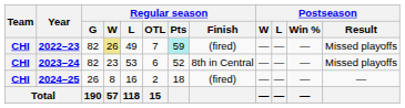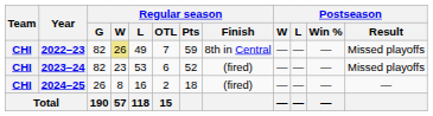2022–23 | Regular season / Pts: paleturquoise background -> no background
2022–23 | Regular season / Finish: (fired) -> 8th in Central
2023–24 | Regular season / Finish: 8th in Central -> (fired)
